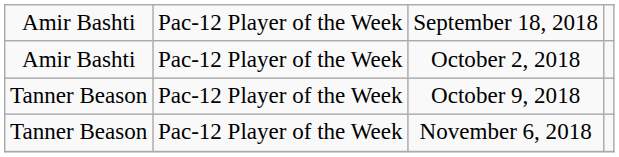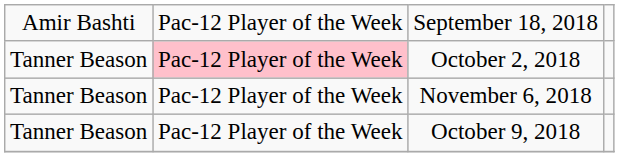October 2, 2018 | column 1: Amir Bashti -> Tanner Beason
October 2, 2018 | column 2: no background -> pink background
rows swapped: October 9, 2018 <-> November 6, 2018
